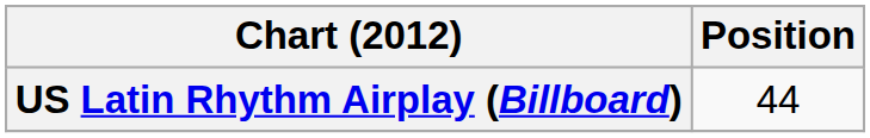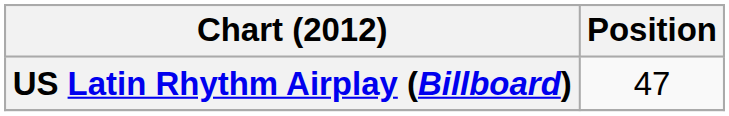US Latin Rhythm Airplay (Billboard) | Position: 44 -> 47
